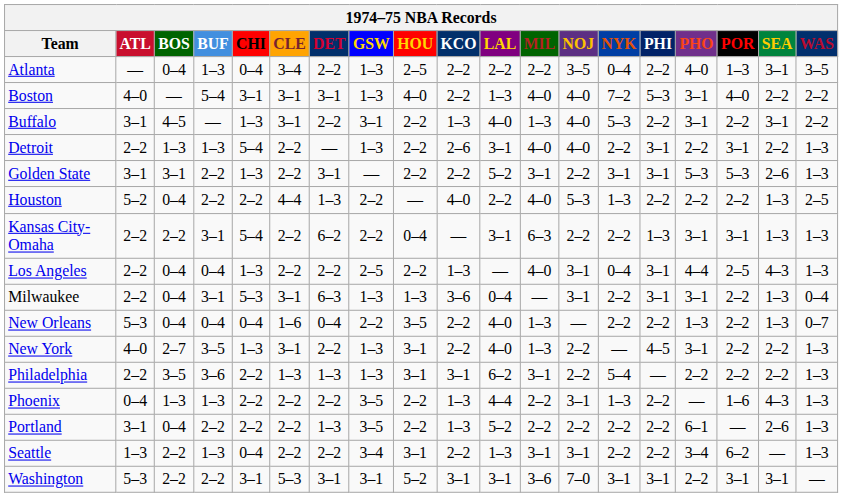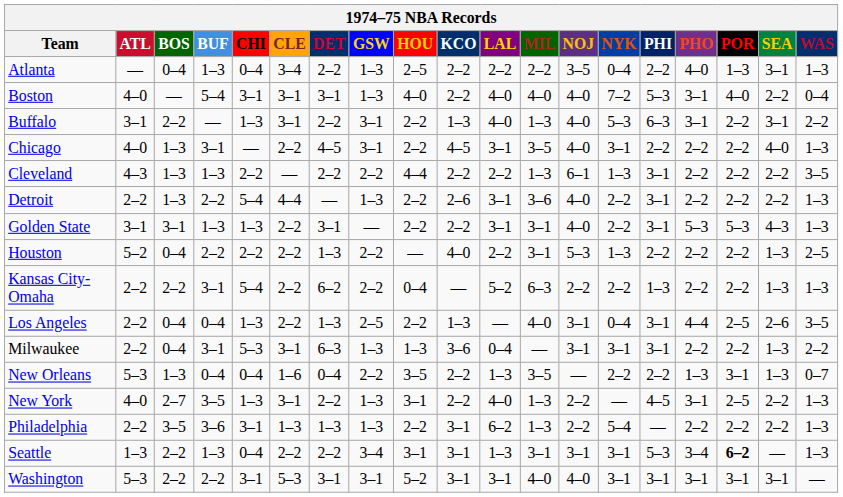Atlanta | WAS: 3–5 -> 1–3
Boston | LAL: 1–3 -> 4–0
Boston | WAS: 2–2 -> 0–4
Buffalo | BOS: 4–5 -> 2–2
Buffalo | PHI: 2–2 -> 6–3
+ row: Chicago | 4–0 | 1–3 | 3–1 | — | 2–2 | 4–5 | 3–1 | 2–2 | 4–5 | 3–1 | 3–5 | 4–0 | 3–1 | 2–2 | 2–2 | 2–2 | 4–0 | 1–3
+ row: Cleveland | 4–3 | 1–3 | 1–3 | 2–2 | — | 2–2 | 2–2 | 4–4 | 2–2 | 2–2 | 1–3 | 6–1 | 1–3 | 3–1 | 2–2 | 2–2 | 2–2 | 3–5
Detroit | BUF: 1–3 -> 2–2
Detroit | CLE: 2–2 -> 4–4
Detroit | MIL: 4–0 -> 3–6
Detroit | POR: 3–1 -> 2–2
Golden State | BUF: 2–2 -> 1–3
Golden State | LAL: 5–2 -> 3–1
Golden State | NOJ: 2–2 -> 4–0
Golden State | NYK: 3–1 -> 2–2
Golden State | SEA: 2–6 -> 4–3
Houston | CLE: 4–4 -> 2–2
Houston | MIL: 4–0 -> 3–1
Kansas City-Omaha | LAL: 3–1 -> 5–2
Kansas City-Omaha | PHO: 3–1 -> 2–2
Kansas City-Omaha | POR: 3–1 -> 2–2
Los Angeles | DET: 2–2 -> 1–3
Los Angeles | SEA: 4–3 -> 2–6
Los Angeles | WAS: 1–3 -> 3–5
Milwaukee | NYK: 2–2 -> 3–1
Milwaukee | PHO: 3–1 -> 2–2
Milwaukee | WAS: 0–4 -> 2–2
New Orleans | BOS: 0–4 -> 1–3
New Orleans | LAL: 4–0 -> 1–3
New Orleans | MIL: 1–3 -> 3–5
New Orleans | POR: 2–2 -> 3–1
New York | POR: 2–2 -> 2–5
Philadelphia | CHI: 2–2 -> 3–1
Philadelphia | HOU: 3–1 -> 2–2
Philadelphia | MIL: 3–1 -> 1–3
- row: Phoenix | 0–4 | 1–3 | 1–3 | 2–2 | 2–2 | 2–2 | 3–5 | 2–2 | 1–3 | 4–4 | 2–2 | 3–1 | 1–3 | 2–2 | — | 1–6 | 4–3 | 1–3
- row: Portland | 3–1 | 0–4 | 2–2 | 2–2 | 2–2 | 1–3 | 3–5 | 2–2 | 1–3 | 5–2 | 2–2 | 2–2 | 2–2 | 2–2 | 6–1 | — | 2–6 | 1–3
Seattle | KCO: 2–2 -> 3–1
Seattle | NYK: 2–2 -> 3–1
Seattle | PHI: 2–2 -> 5–3
Seattle | POR: normal -> bold
Washington | MIL: 3–6 -> 4–0
Washington | NOJ: 7–0 -> 4–0
Washington | PHO: 2–2 -> 3–1
